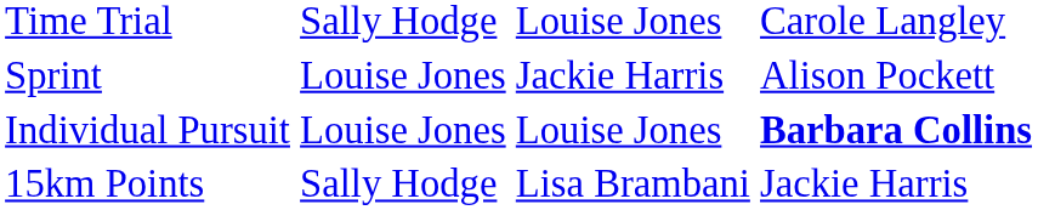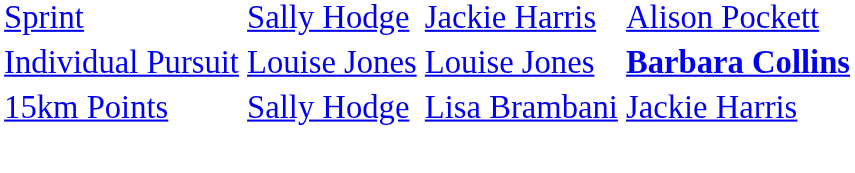- row: Time Trial | Sally Hodge | Louise Jones | Carole Langley
Sprint | column 2: Louise Jones -> Sally Hodge
